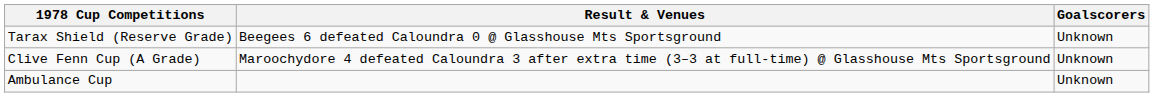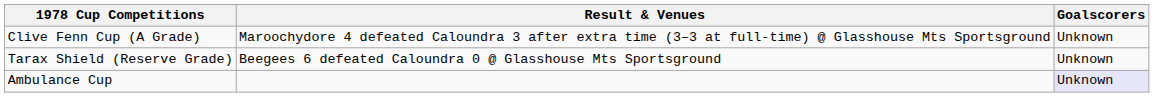rows swapped: Tarax Shield (Reserve Grade) <-> Clive Fenn Cup (A Grade)
Ambulance Cup | Goalscorers: no background -> lavender background
